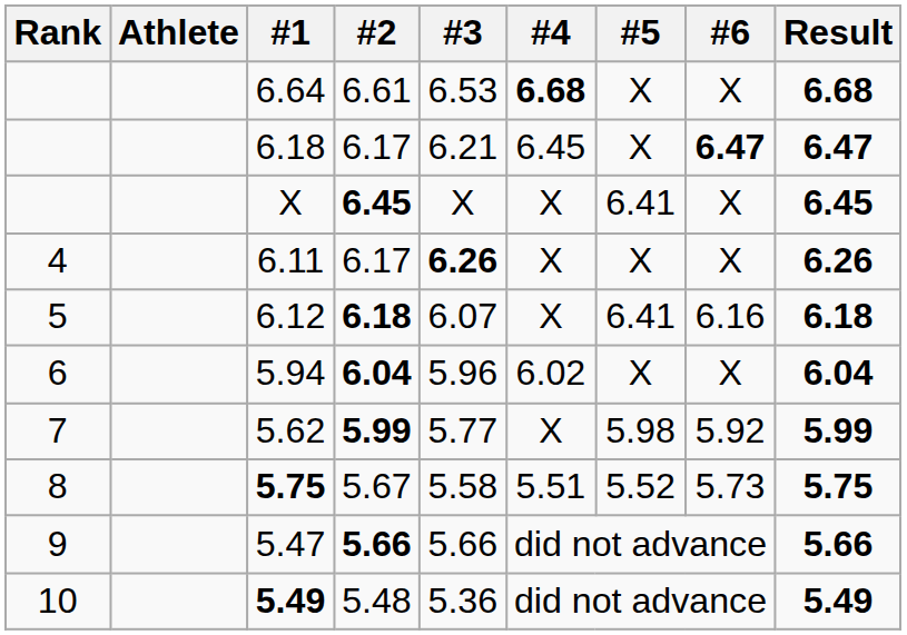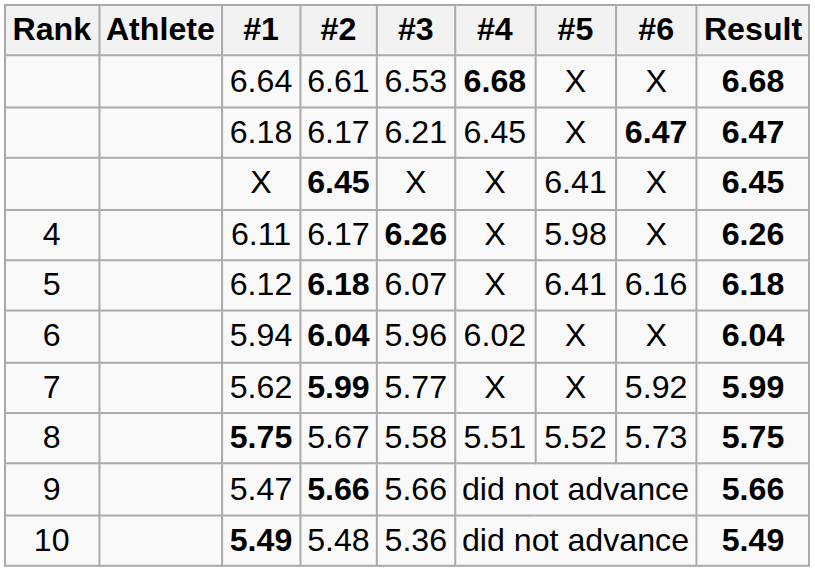6.11 | #5: X -> 5.98
5.62 | #5: 5.98 -> X
